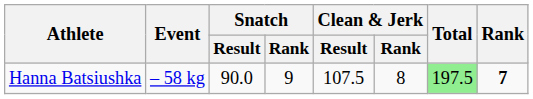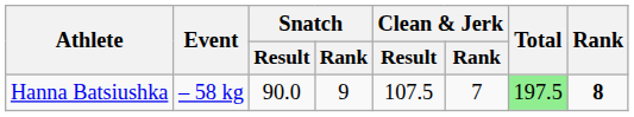Hanna Batsiushka | Clean & Jerk / Rank: 8 -> 7
Hanna Batsiushka | Rank: 7 -> 8
